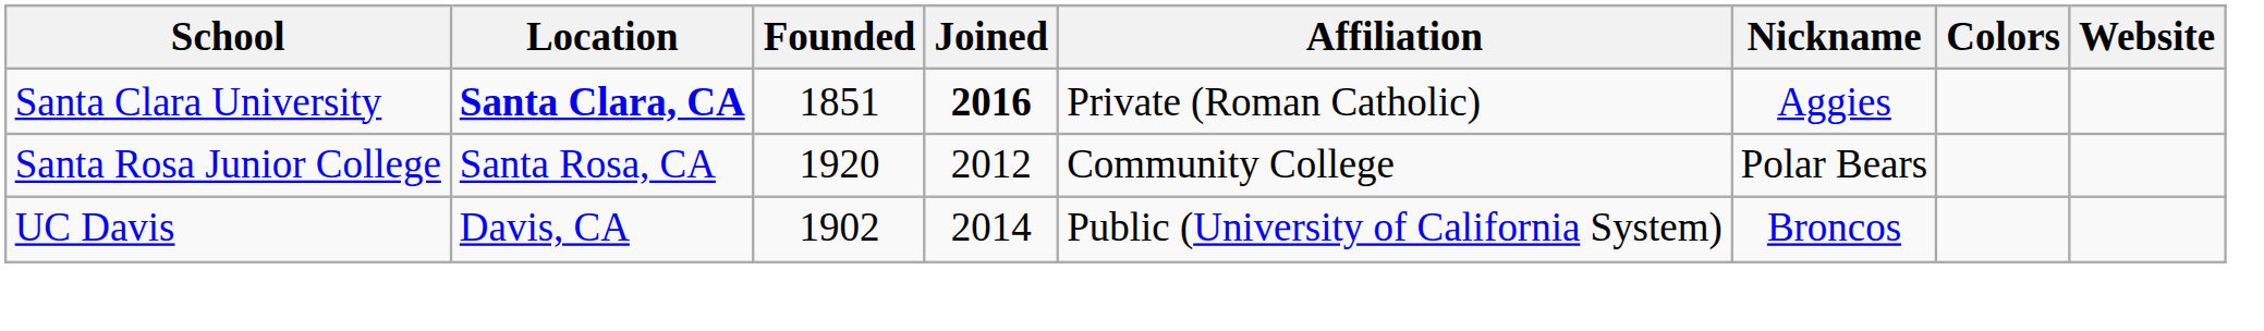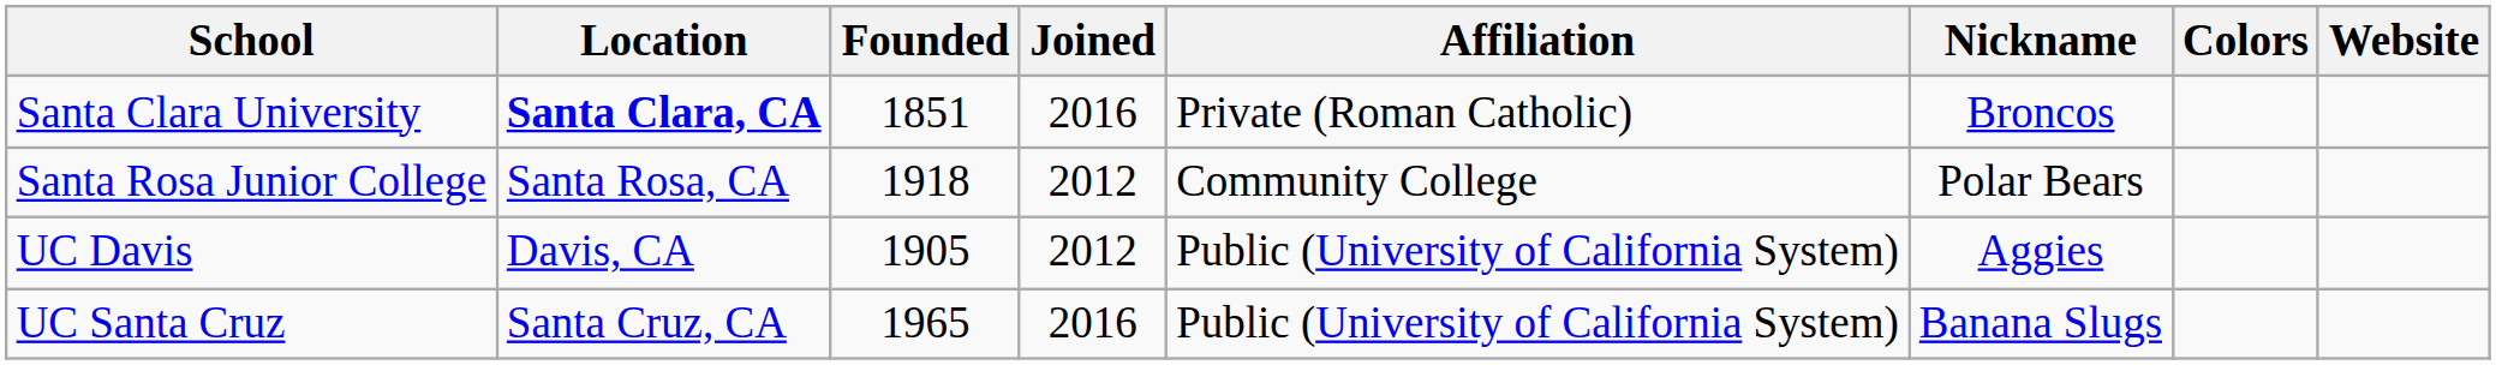Santa Clara University | Joined: bold -> normal
Santa Clara University | Nickname: Aggies -> Broncos
Santa Rosa Junior College | Founded: 1920 -> 1918
UC Davis | Founded: 1902 -> 1905
UC Davis | Joined: 2014 -> 2012
UC Davis | Nickname: Broncos -> Aggies
+ row: UC Santa Cruz | Santa Cruz, CA | 1965 | 2016 | Public (University of California System) | Banana Slugs
